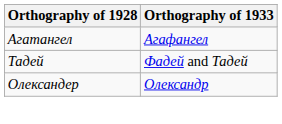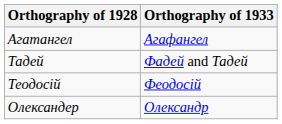+ row: Теодосій | Феодосій
